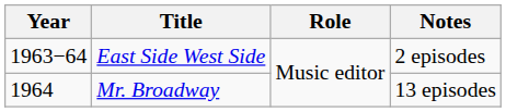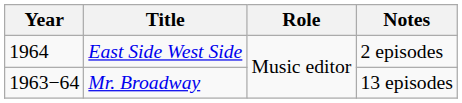East Side West Side | Year: 1963−64 -> 1964
Mr. Broadway | Year: 1964 -> 1963−64
